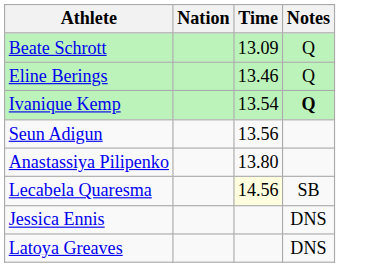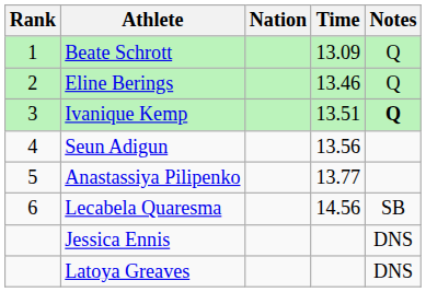+ column: Rank | 1 | 2 | 3 | 4 | 5 | 6
Ivanique Kemp | Time: 13.54 -> 13.51
Anastassiya Pilipenko | Time: 13.80 -> 13.77
Lecabela Quaresma | Time: lightyellow background -> no background
